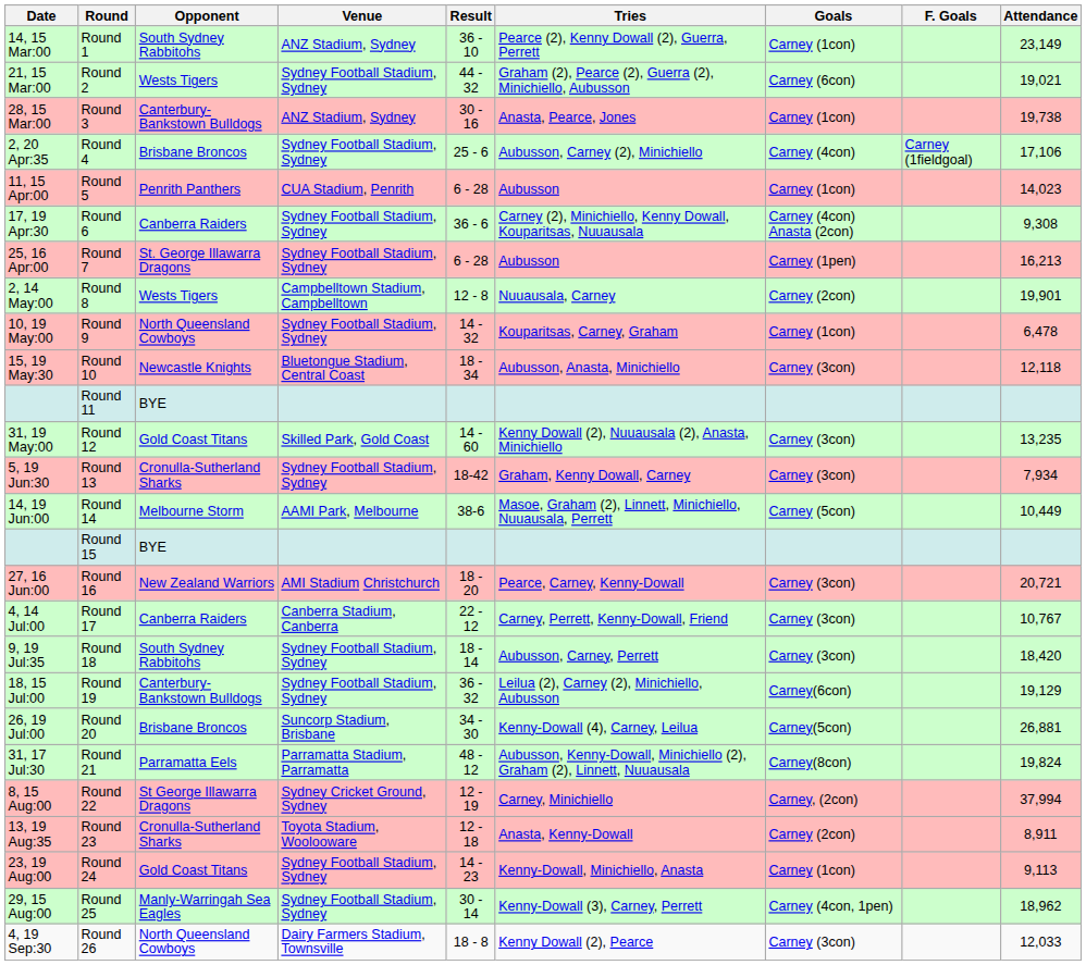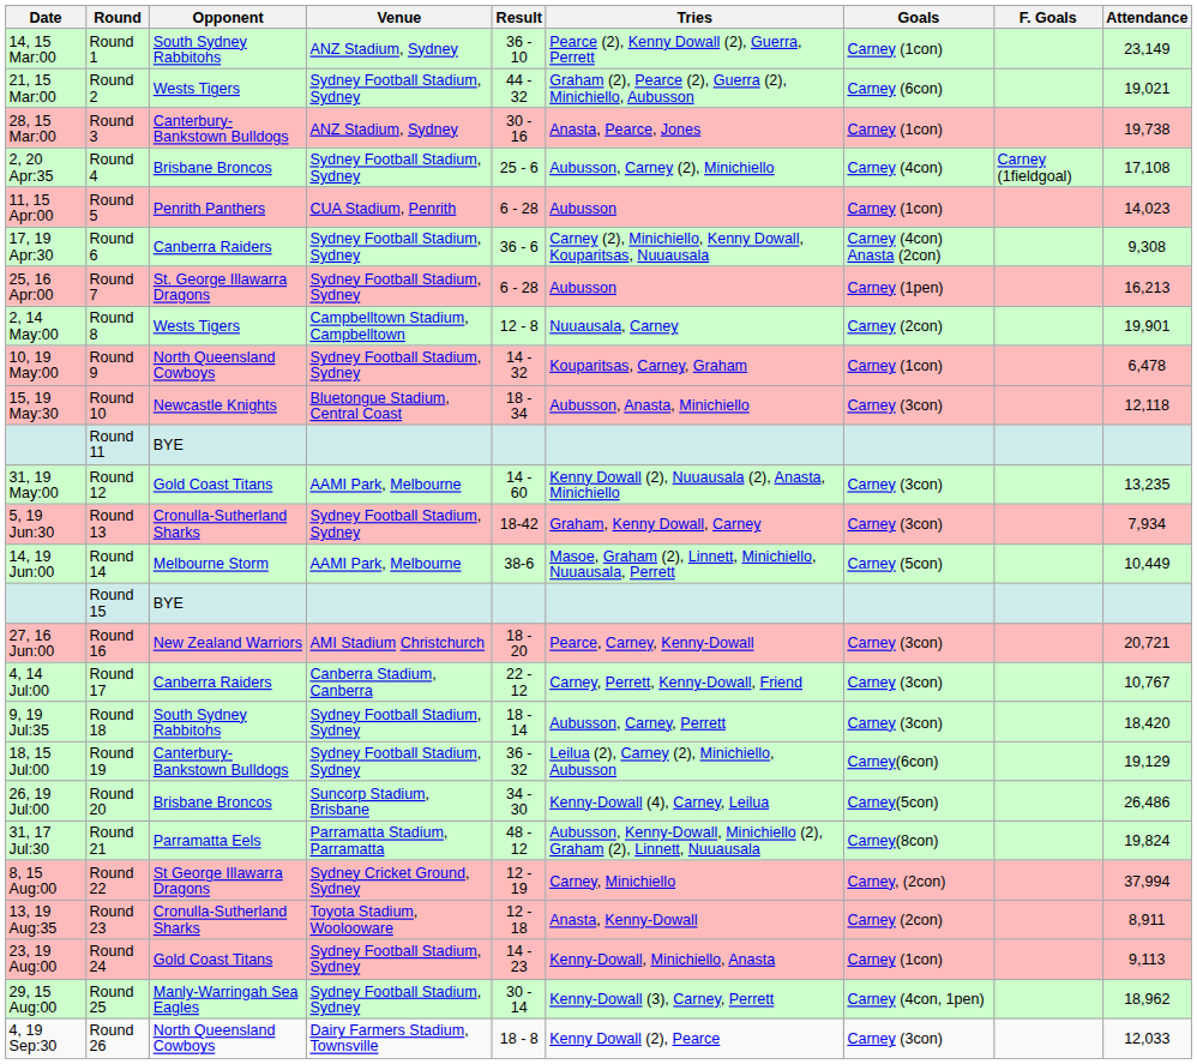Round 4 | Attendance: 17,106 -> 17,108
Round 12 | Venue: Skilled Park, Gold Coast -> AAMI Park, Melbourne
Round 20 | Attendance: 26,881 -> 26,486
